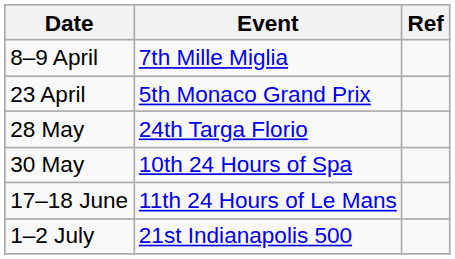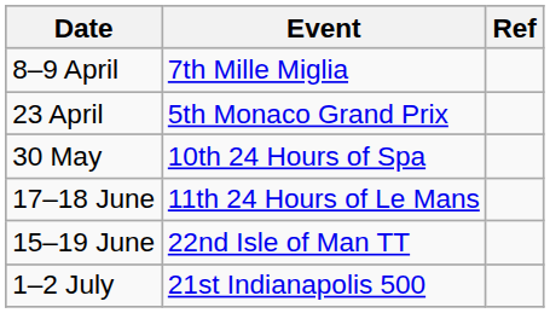- row: 28 May | 24th Targa Florio
+ row: 15–19 June | 22nd Isle of Man TT
